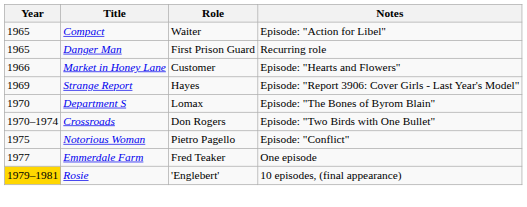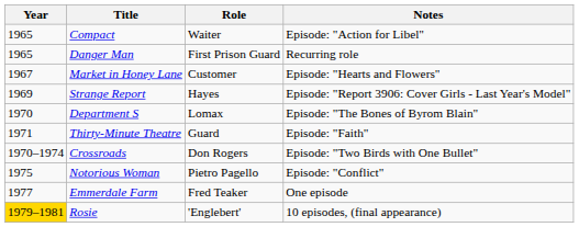Market in Honey Lane | Year: 1966 -> 1967
+ row: 1971 | Thirty-Minute Theatre | Guard | Episode: "Faith"
